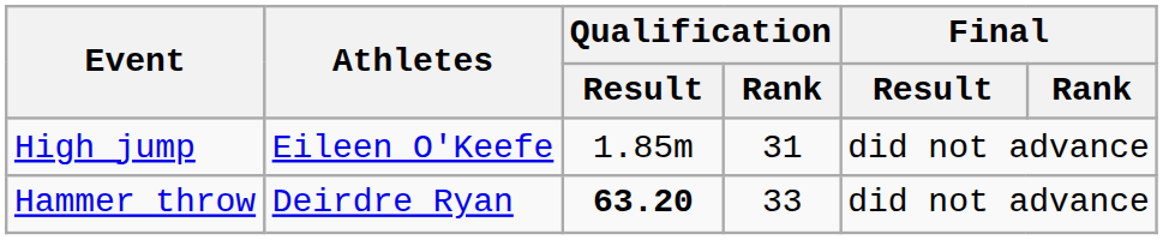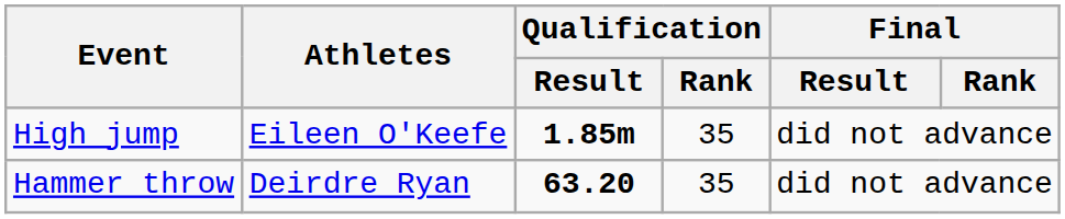High jump | Qualification / Result: normal -> bold
High jump | Qualification / Rank: 31 -> 35
Hammer throw | Qualification / Rank: 33 -> 35
